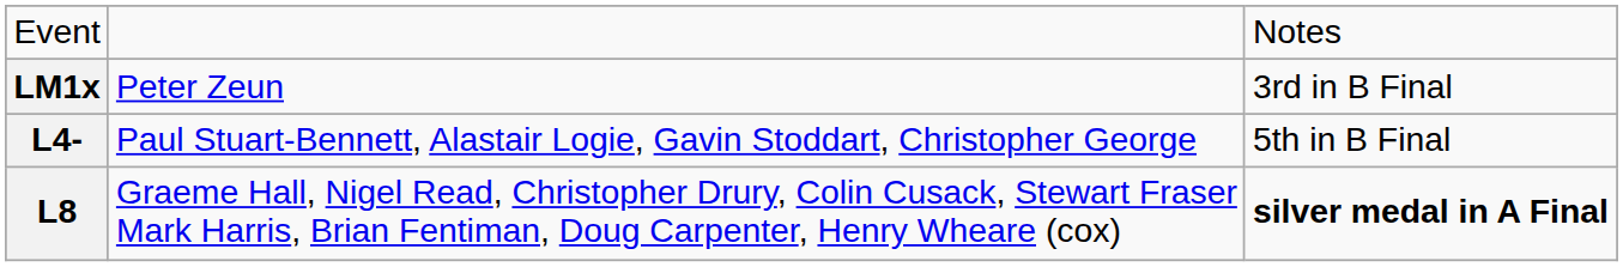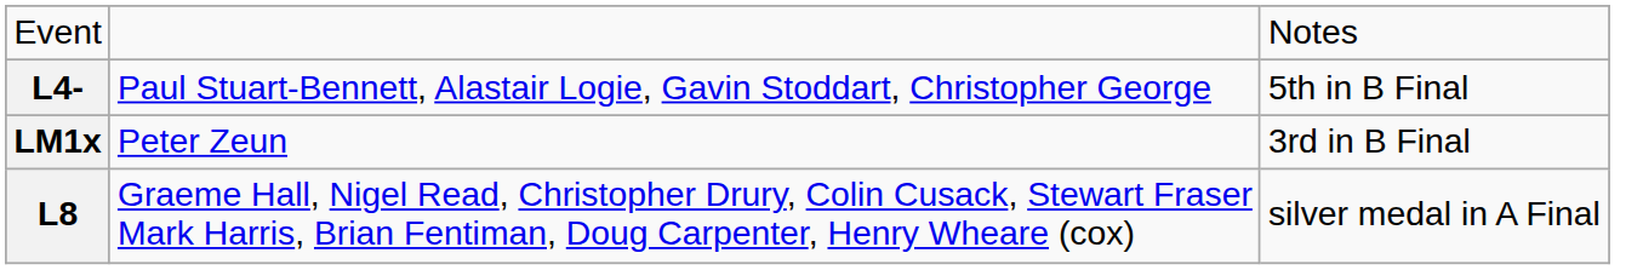rows swapped: LM1x <-> L4-
L8 | column 3: bold -> normal
